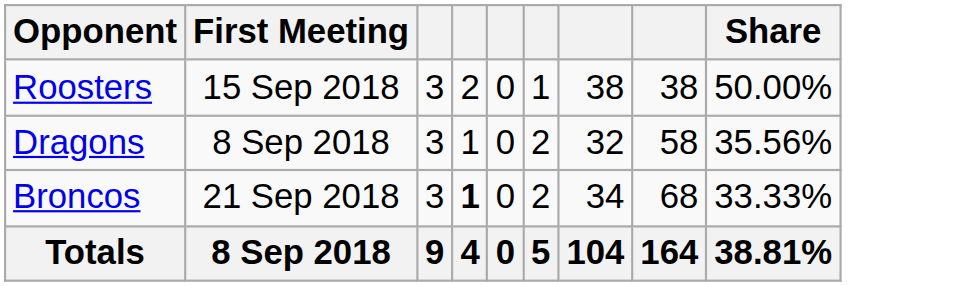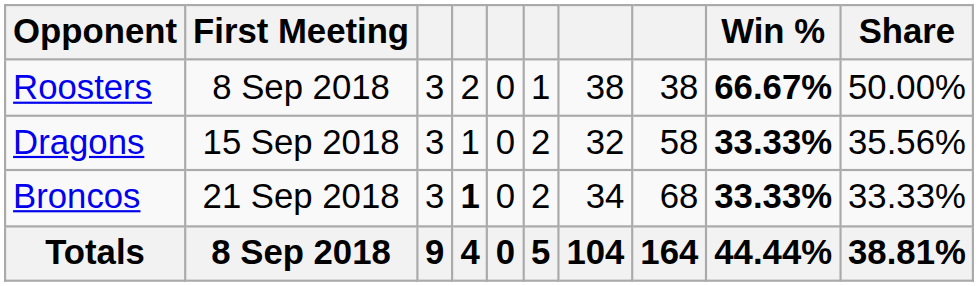+ column: Win % | 66.67% | 33.33% | 33.33% | 44.44%
Roosters | First Meeting: 15 Sep 2018 -> 8 Sep 2018
Dragons | First Meeting: 8 Sep 2018 -> 15 Sep 2018
